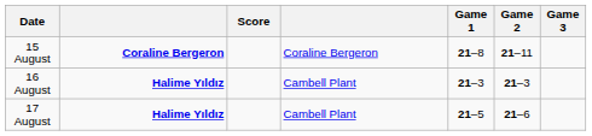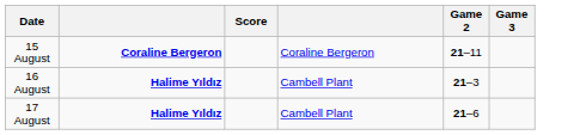- column: Game 1 | 21–8 | 21–3 | 21–5
